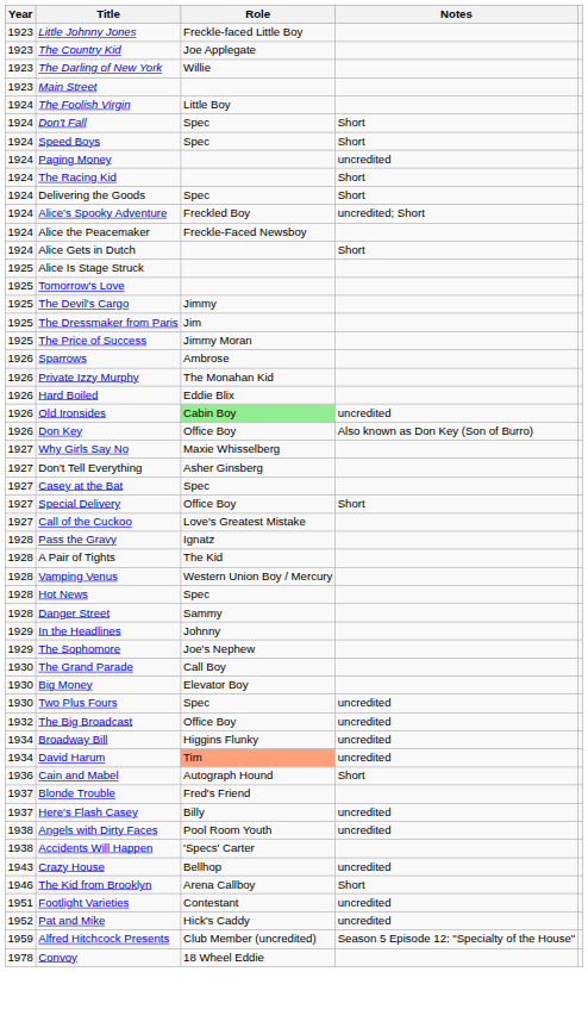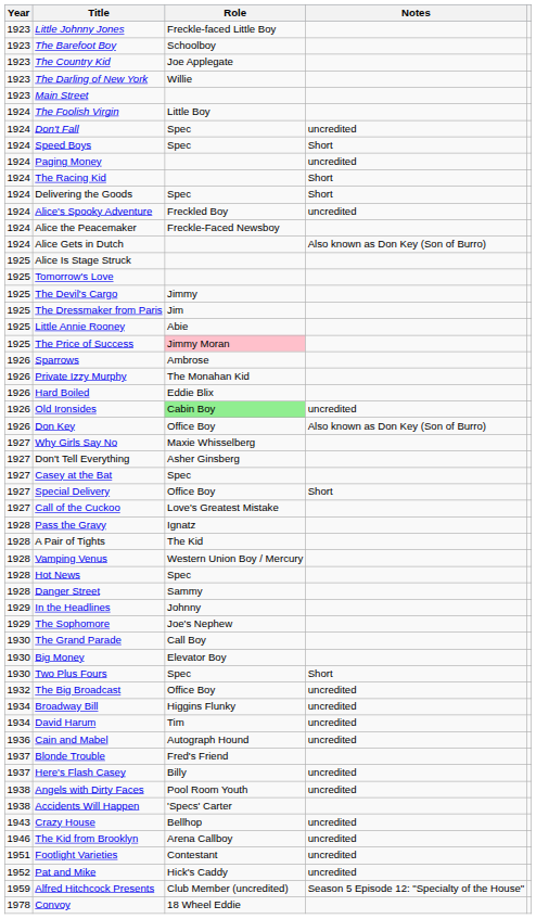+ row: 1923 | The Barefoot Boy | Schoolboy
Don't Fall | Notes: Short -> uncredited
Alice's Spooky Adventure | Notes: uncredited; Short -> uncredited
Alice Gets in Dutch | Notes: Short -> Also known as Don Key (Son of Burro)
+ row: 1925 | Little Annie Rooney | Abie
The Price of Success | Role: no background -> pink background
Two Plus Fours | Notes: uncredited -> Short
David Harum | Role: lightsalmon background -> no background
Cain and Mabel | Notes: Short -> uncredited
The Kid from Brooklyn | Notes: Short -> uncredited
